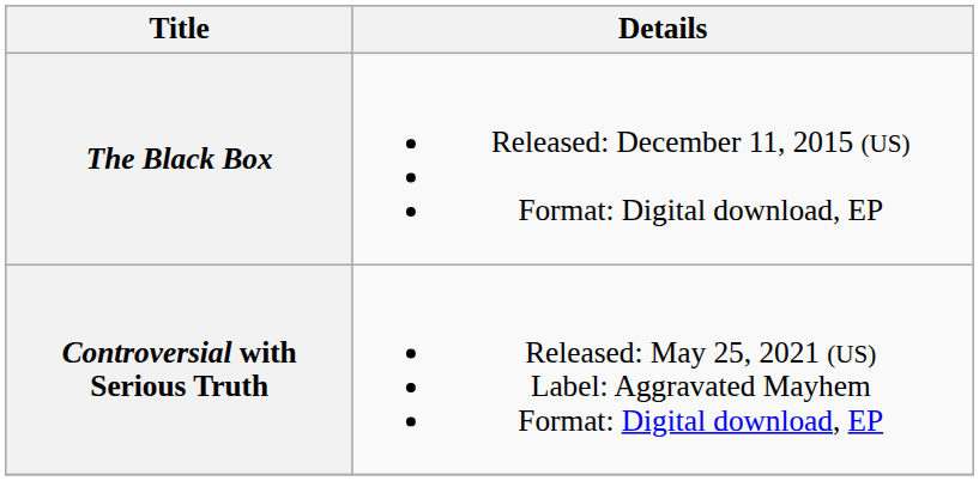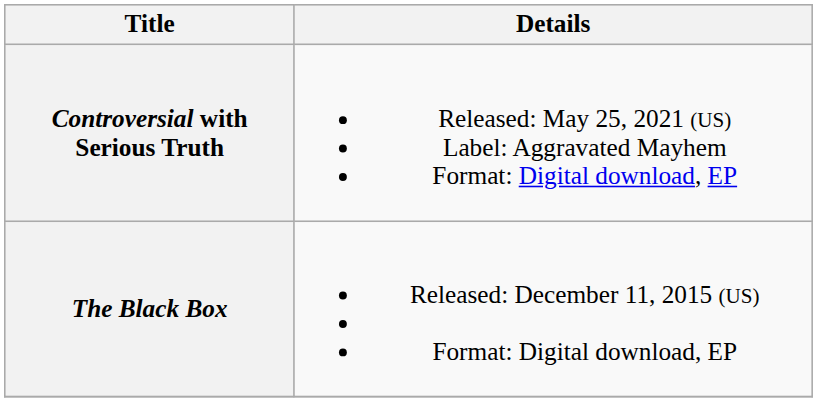rows swapped: The Black Box <-> Controversial with Serious Truth
